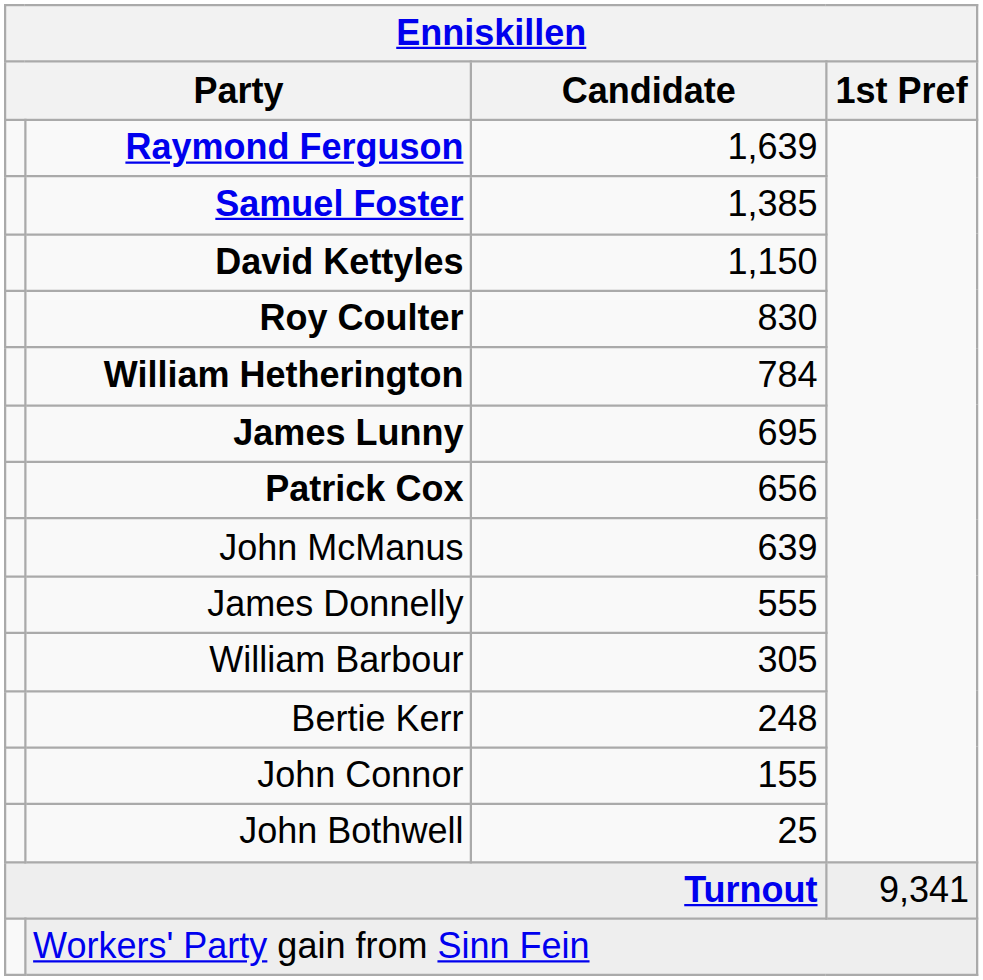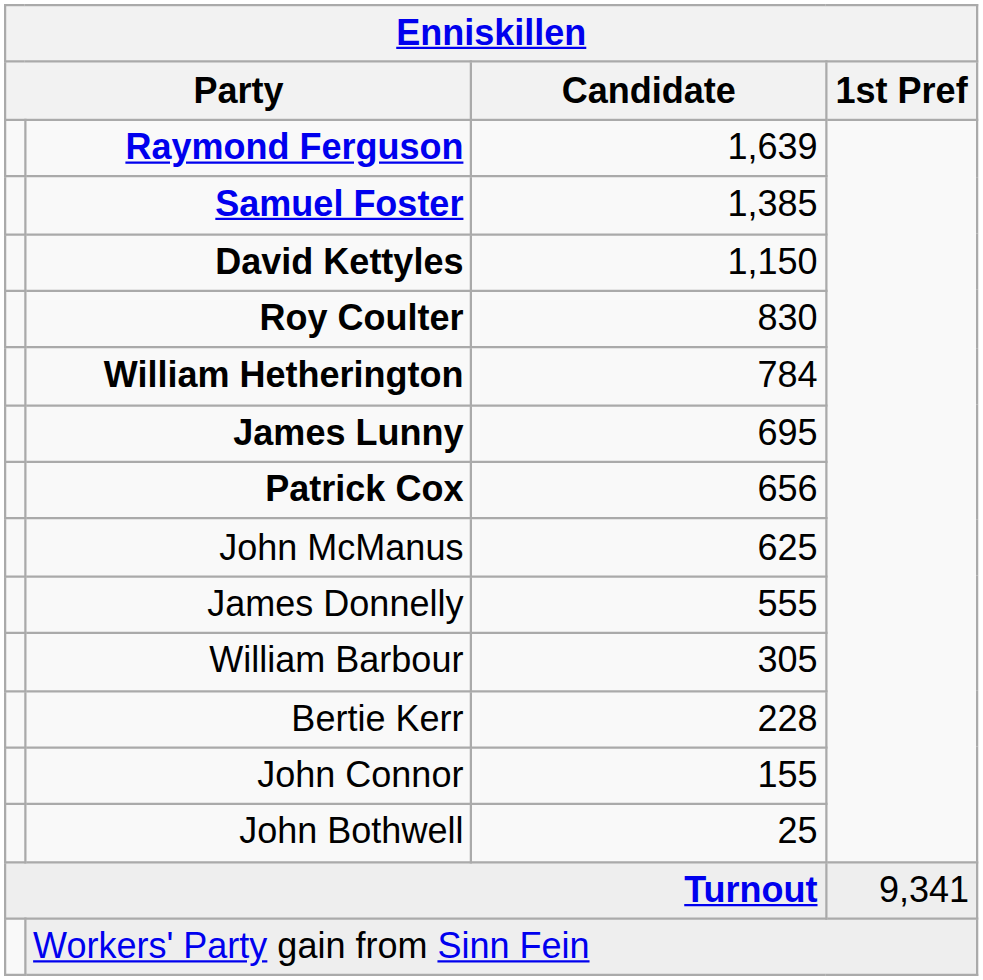John McManus | Candidate: 639 -> 625
Bertie Kerr | Candidate: 248 -> 228
